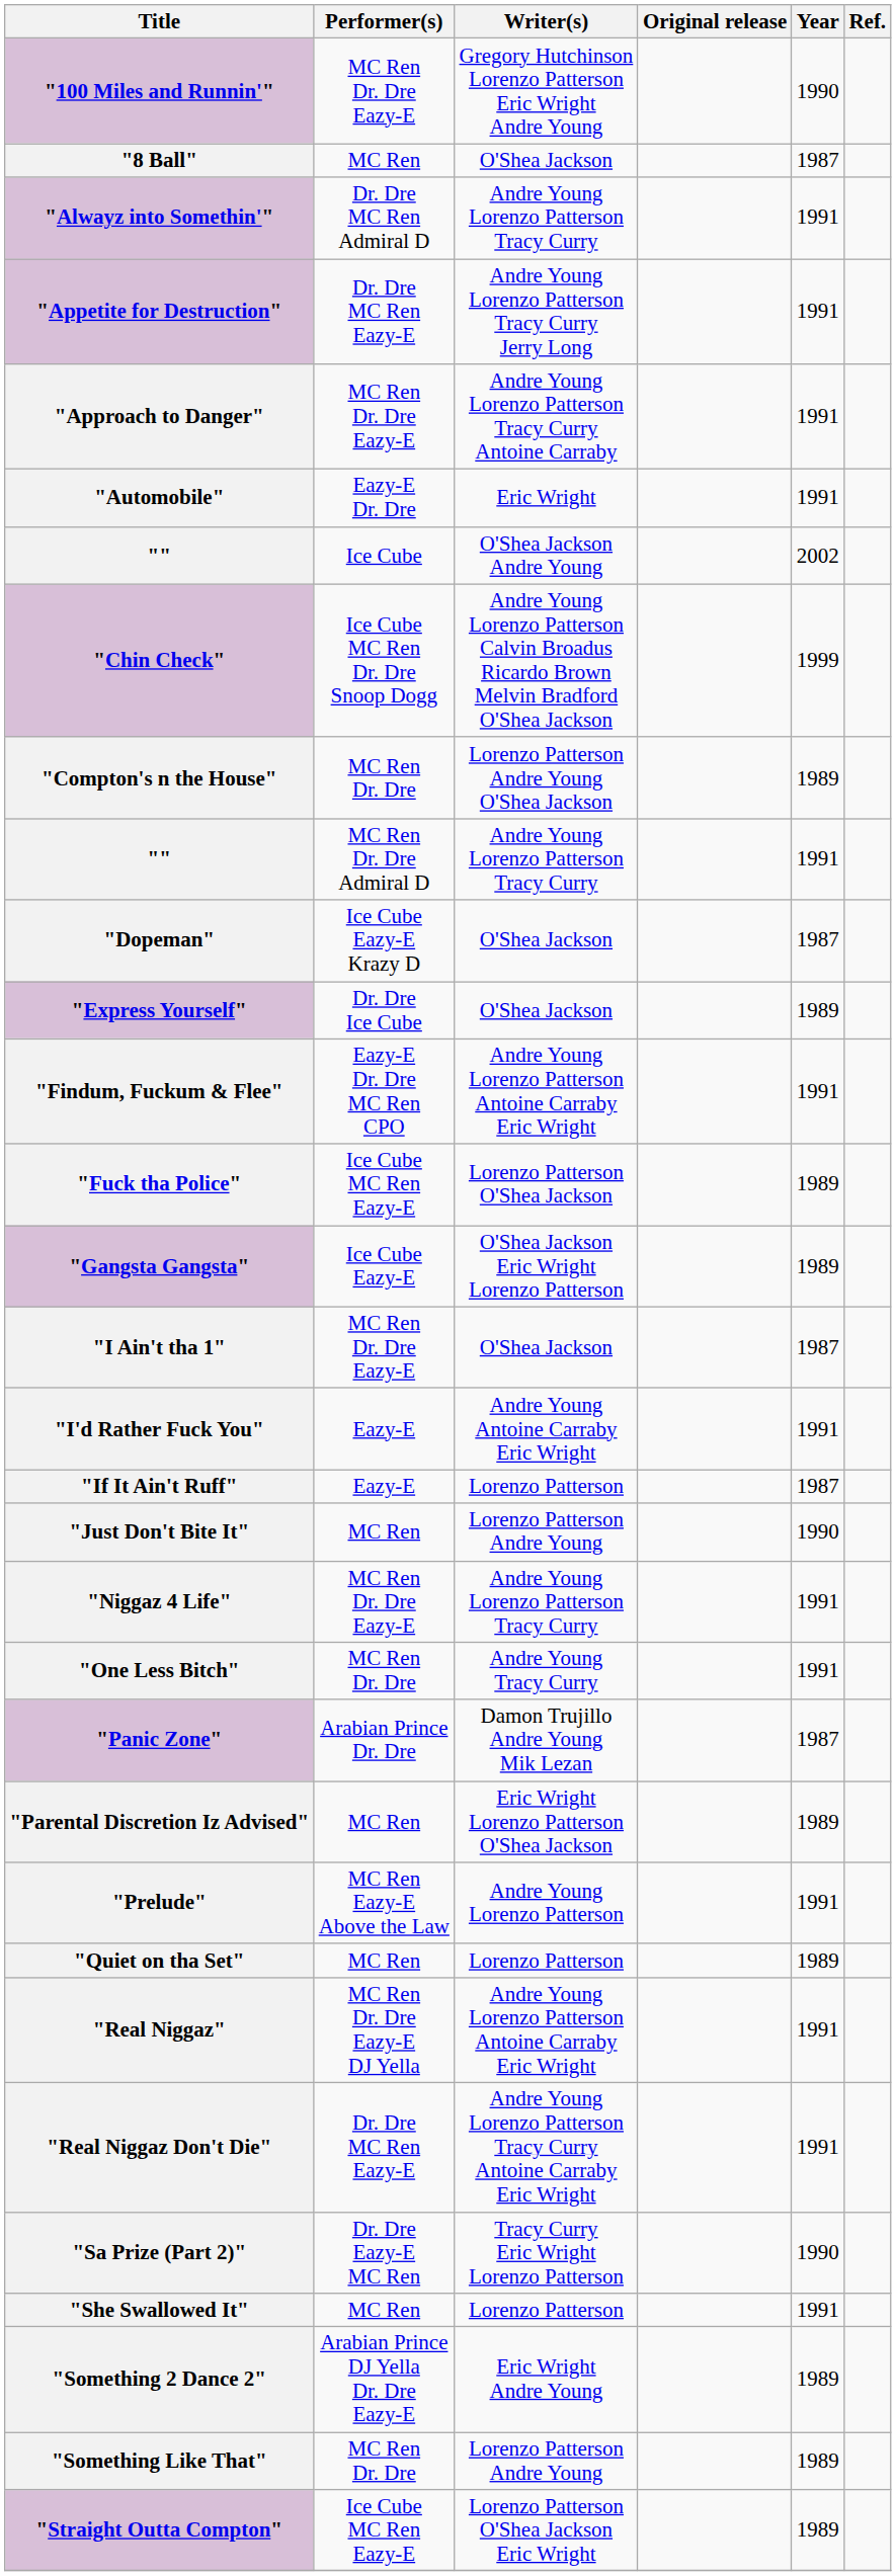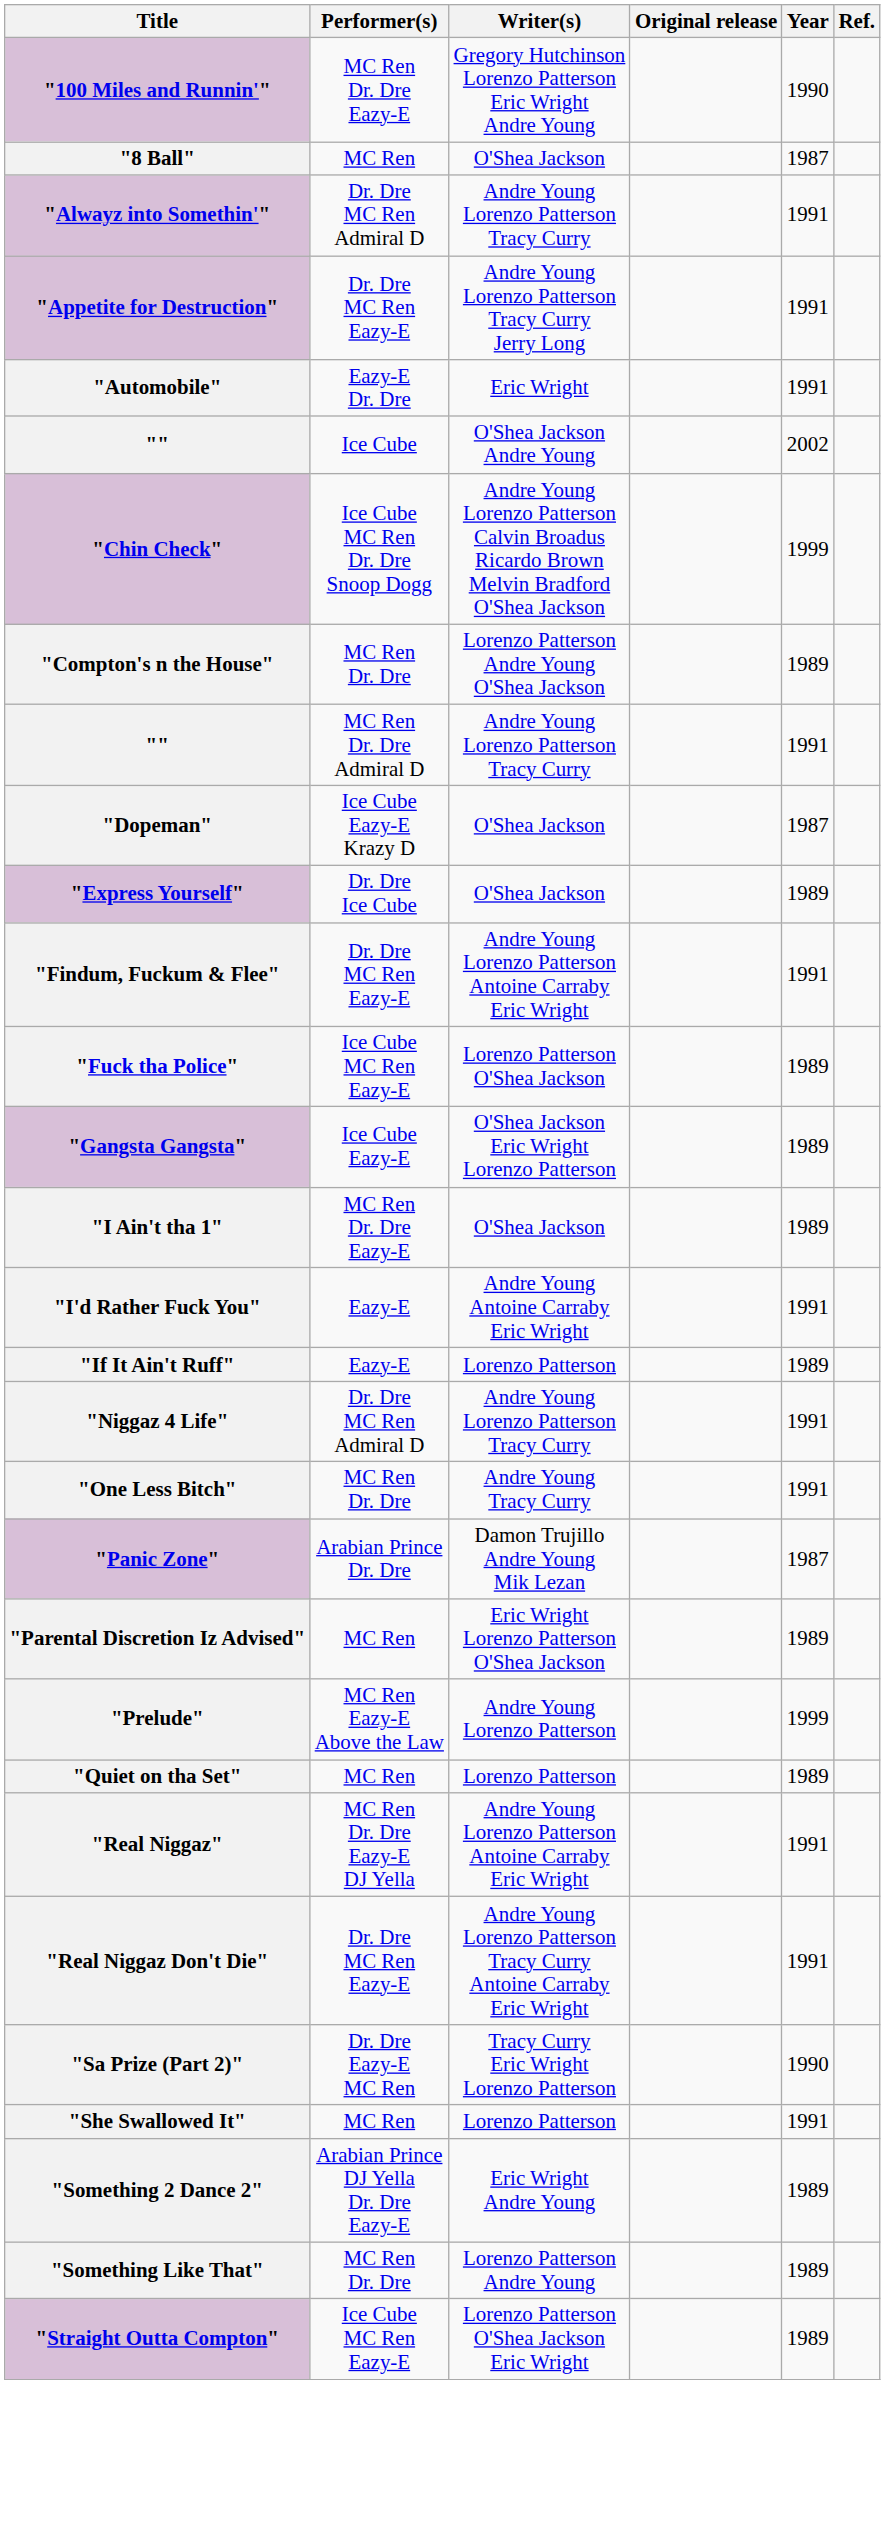- row: "Approach to Danger" | MC Ren Dr. Dre Eazy-E | Andre Young Lorenzo Patterson Tracy Curry Antoine Carraby | 1991
"Findum, Fuckum & Flee" | Performer(s): Eazy-E Dr. Dre MC Ren CPO -> Dr. Dre MC Ren Eazy-E
"I Ain't tha 1" | Year: 1987 -> 1989
"If It Ain't Ruff" | Year: 1987 -> 1989
- row: "Just Don't Bite It" | MC Ren | Lorenzo Patterson Andre Young | 1990
"Niggaz 4 Life" | Performer(s): MC Ren Dr. Dre Eazy-E -> Dr. Dre MC Ren Admiral D
"Prelude" | Year: 1991 -> 1999
